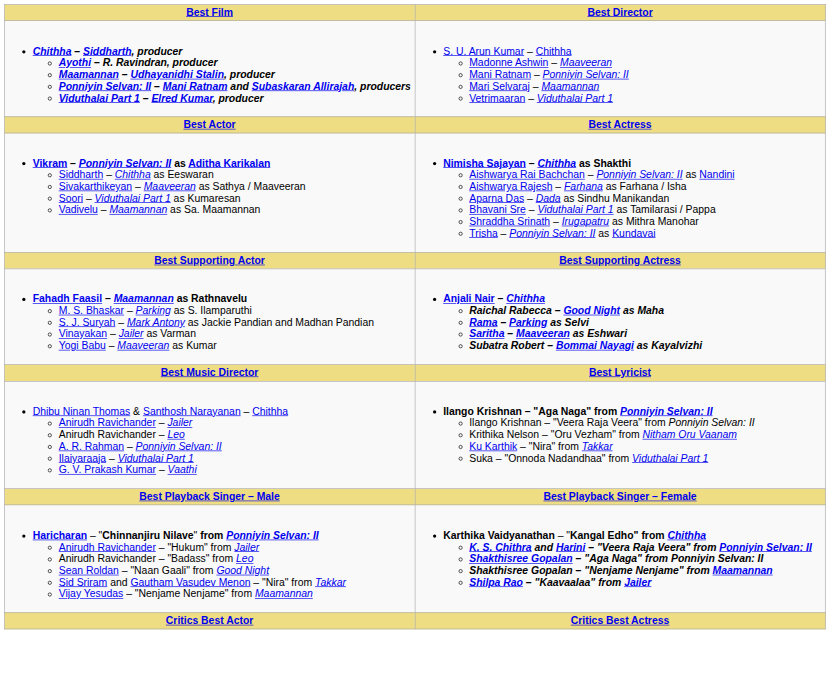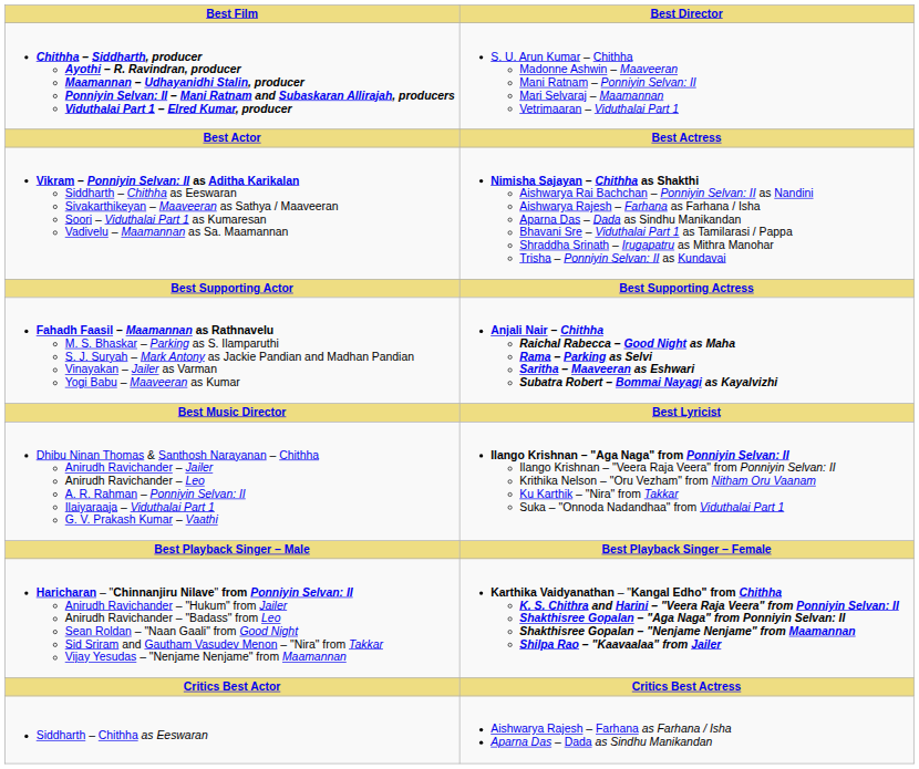+ row: Siddharth – Chithha as Eeswaran | Aishwarya Rajesh – Farhana as Farhana / Isha Aparna Das – Dada as Sindhu Manikandan
